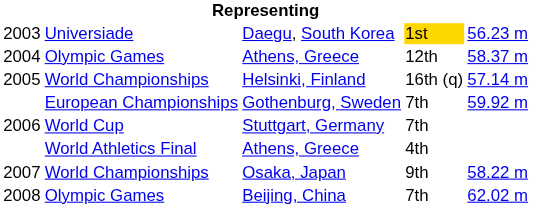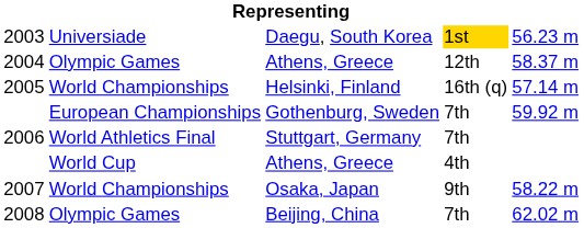Stuttgart, Germany | column 2: World Cup -> World Athletics Final
2006 / Athens, Greece | column 2: World Athletics Final -> World Cup
